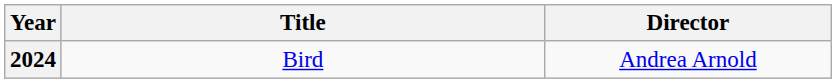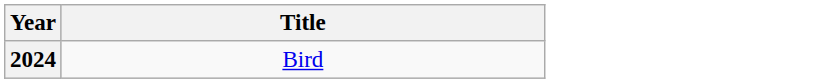- column: Director | Andrea Arnold
